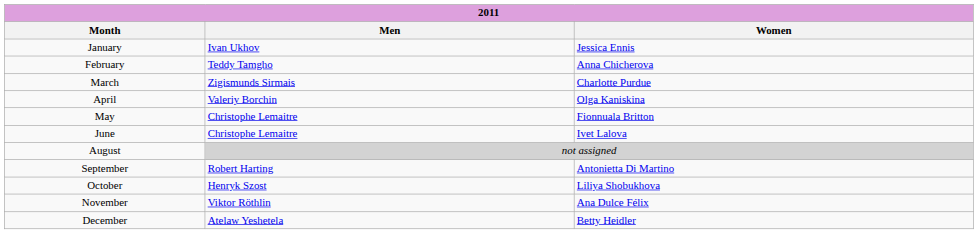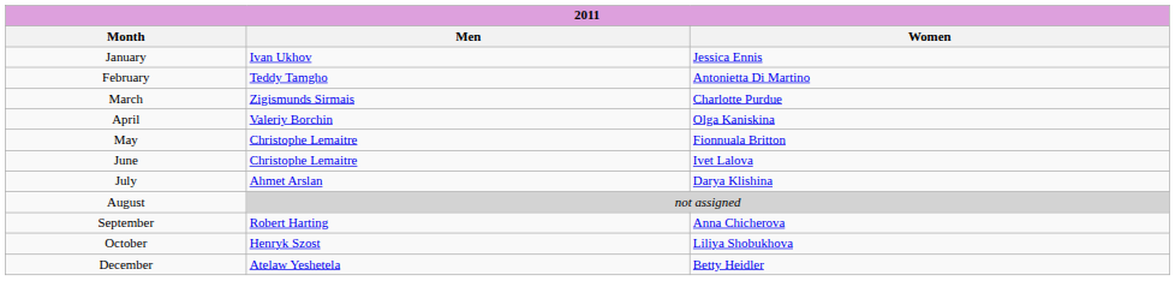February | Women: Anna Chicherova -> Antonietta Di Martino
+ row: July | Ahmet Arslan | Darya Klishina
September | Women: Antonietta Di Martino -> Anna Chicherova
- row: November | Viktor Röthlin | Ana Dulce Félix
